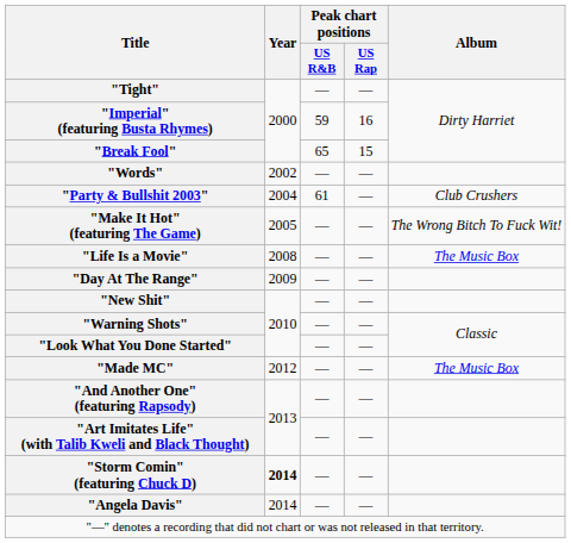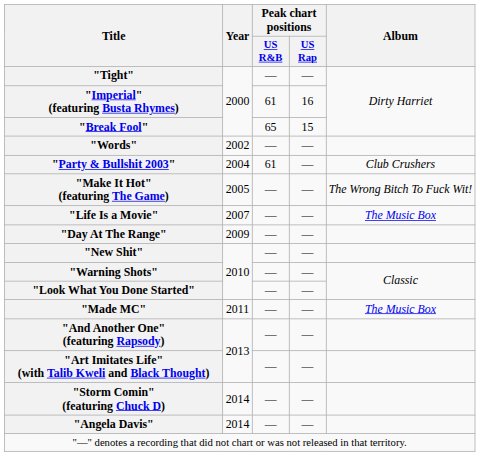"Imperial" (featuring Busta Rhymes) | Peak chart positions / US R&B: 59 -> 61
"Life Is a Movie" | Year: 2008 -> 2007
"Made MC" | Year: 2012 -> 2011
"Storm Comin" (featuring Chuck D) | Year: bold -> normal
